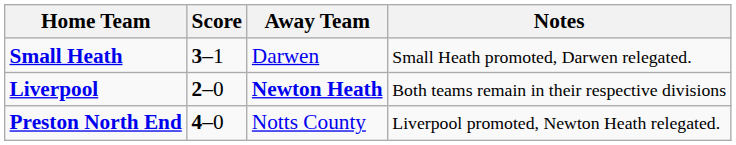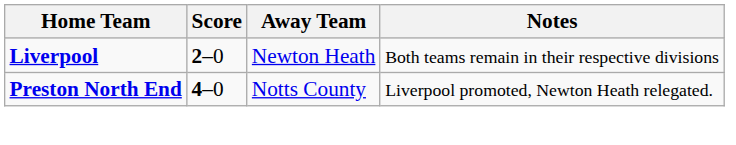- row: Small Heath | 3–1 | Darwen | Small Heath promoted, Darwen relegated.
Liverpool | Away Team: bold -> normal
